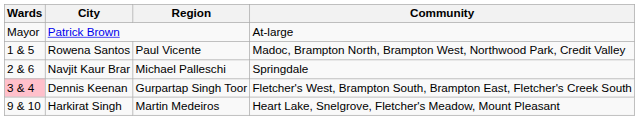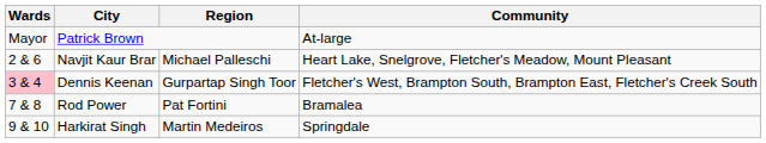- row: 1 & 5 | Rowena Santos | Paul Vicente | Madoc, Brampton North, Brampton West, Northwood Park, Credit Valley
Navjit Kaur Brar | Community: Springdale -> Heart Lake, Snelgrove, Fletcher's Meadow, Mount Pleasant
+ row: 7 & 8 | Rod Power | Pat Fortini | Bramalea
Harkirat Singh | Community: Heart Lake, Snelgrove, Fletcher's Meadow, Mount Pleasant -> Springdale
